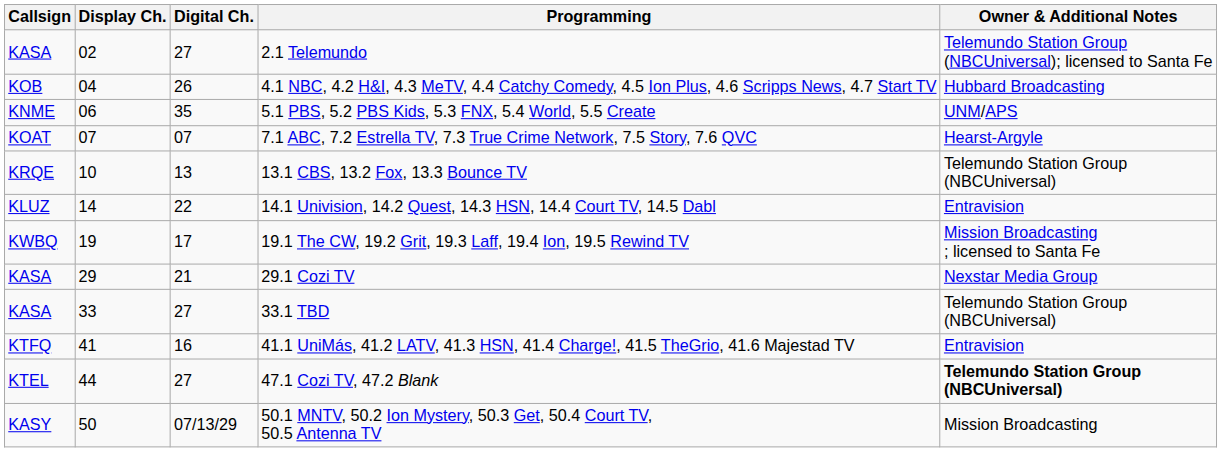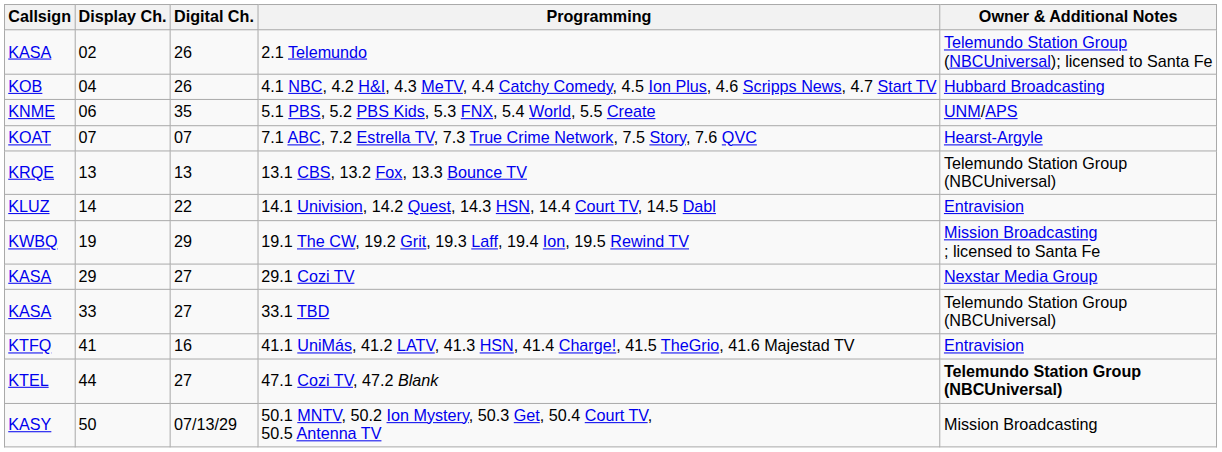2.1 Telemundo | Digital Ch.: 27 -> 26
13.1 CBS, 13.2 Fox, 13.3 Bounce TV | Display Ch.: 10 -> 13
19.1 The CW, 19.2 Grit, 19.3 Laff, 19.4 Ion, 19.5 Rewind TV | Digital Ch.: 17 -> 29
29.1 Cozi TV | Digital Ch.: 21 -> 27
